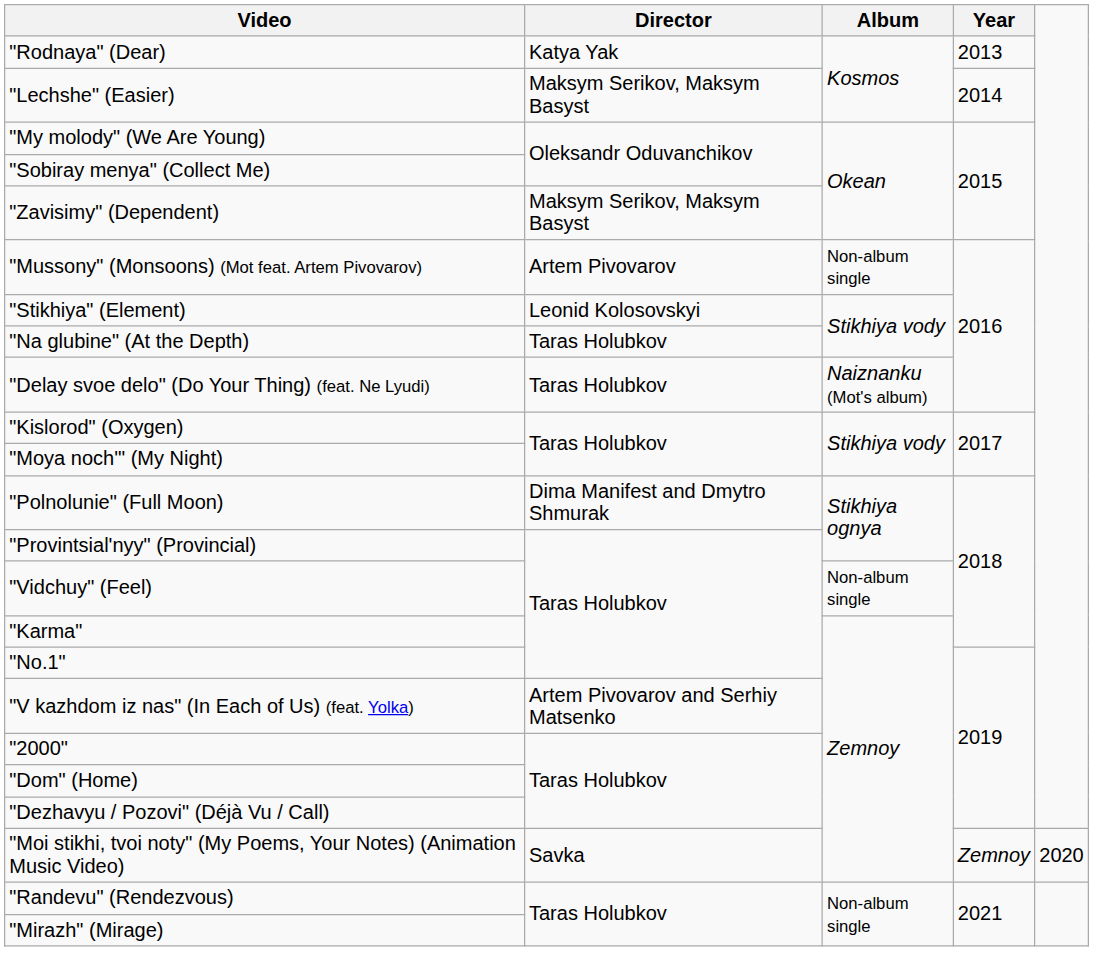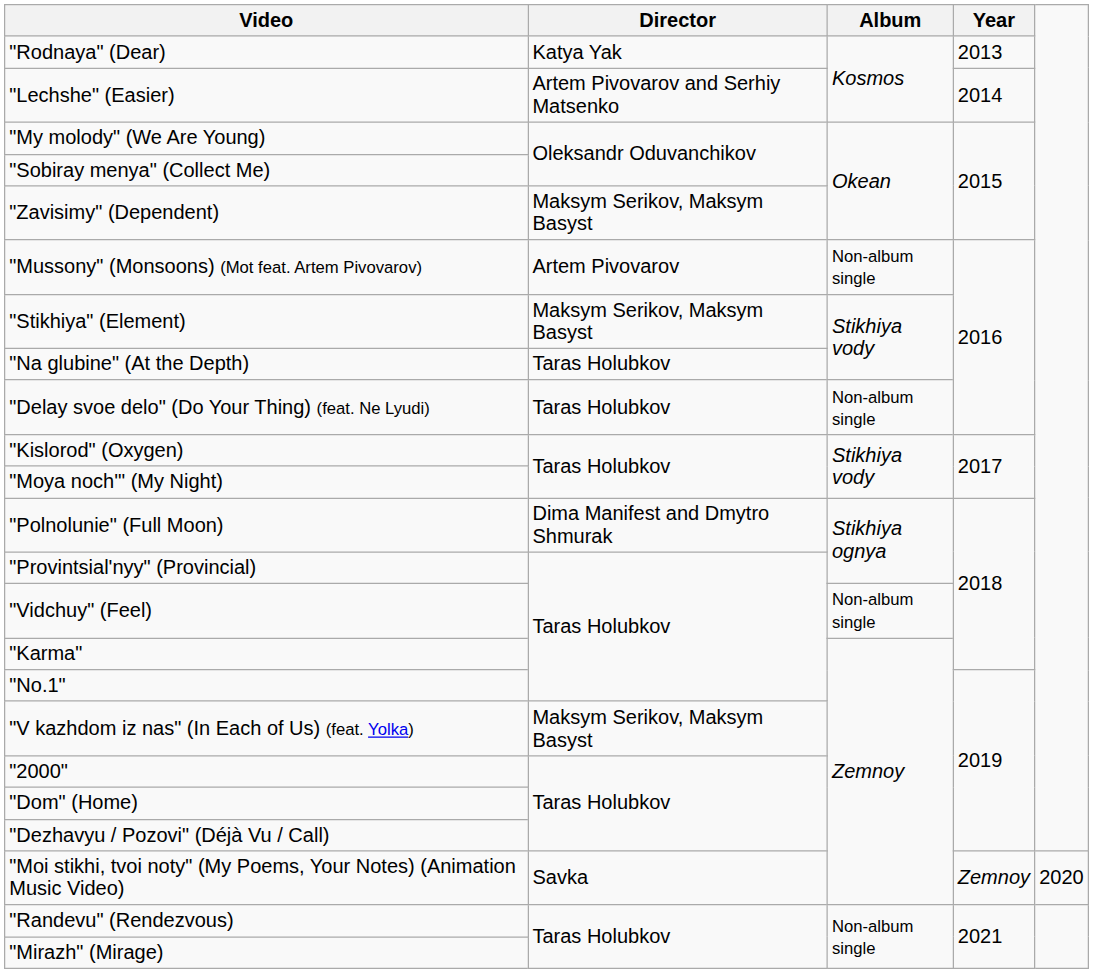"Lechshe" (Easier) | Director: Maksym Serikov, Maksym Basyst -> Artem Pivovarov and Serhiy Matsenko
"Stikhiya" (Element) | Director: Leonid Kolosovskyi -> Maksym Serikov, Maksym Basyst
"Delay svoe delo" (Do Your Thing) (feat. Ne Lyudi) | Album: Naiznanku (Mot's album) -> Non-album single
"V kazhdom iz nas" (In Each of Us) (feat. Yolka) | Director: Artem Pivovarov and Serhiy Matsenko -> Maksym Serikov, Maksym Basyst
